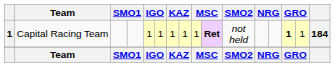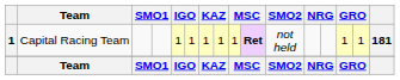Capital Racing Team | column 15: bold -> normal
Capital Racing Team | column 17: 184 -> 181
